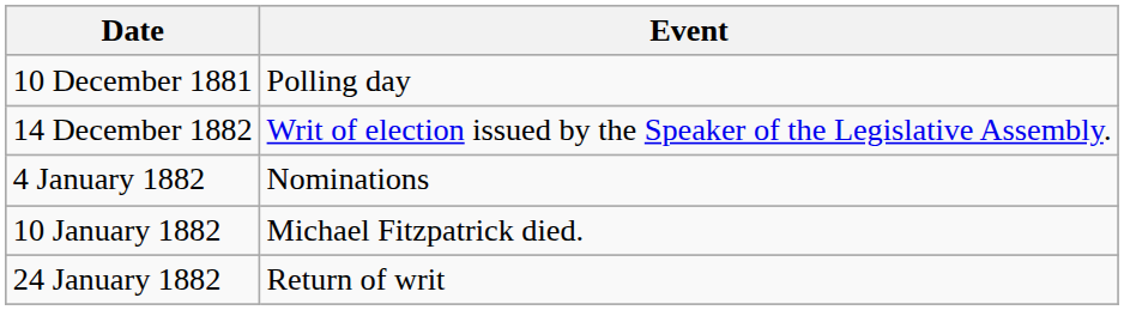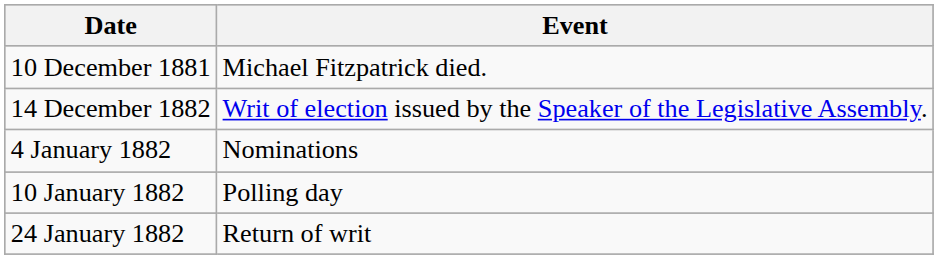10 December 1881 | Event: Polling day -> Michael Fitzpatrick died.
10 January 1882 | Event: Michael Fitzpatrick died. -> Polling day
